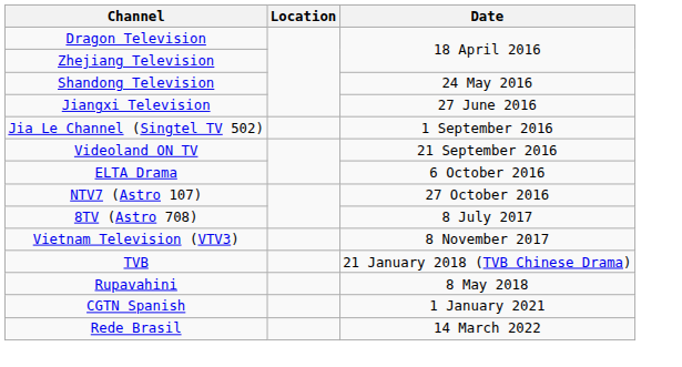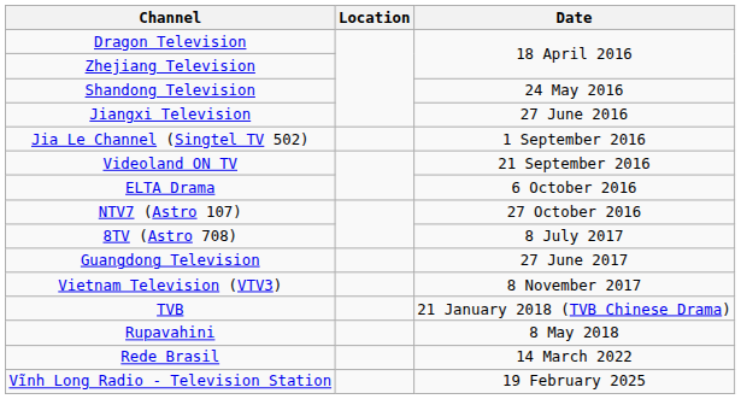+ row: Guangdong Television | 27 June 2017
- row: CGTN Spanish | 1 January 2021
+ row: Vĩnh Long Radio - Television Station | 19 February 2025
